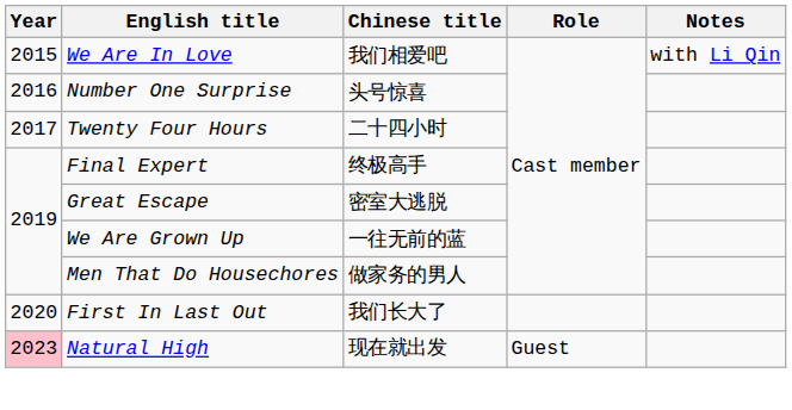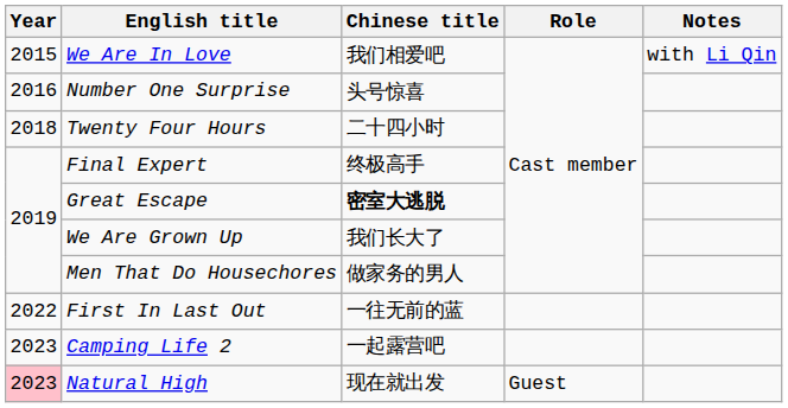Twenty Four Hours | Year: 2017 -> 2018
Great Escape | Chinese title: normal -> bold
We Are Grown Up | Chinese title: 一往无前的蓝 -> 我们长大了
First In Last Out | Year: 2020 -> 2022
First In Last Out | Chinese title: 我们长大了 -> 一往无前的蓝
+ row: 2023 | Camping Life 2 | 一起露营吧
